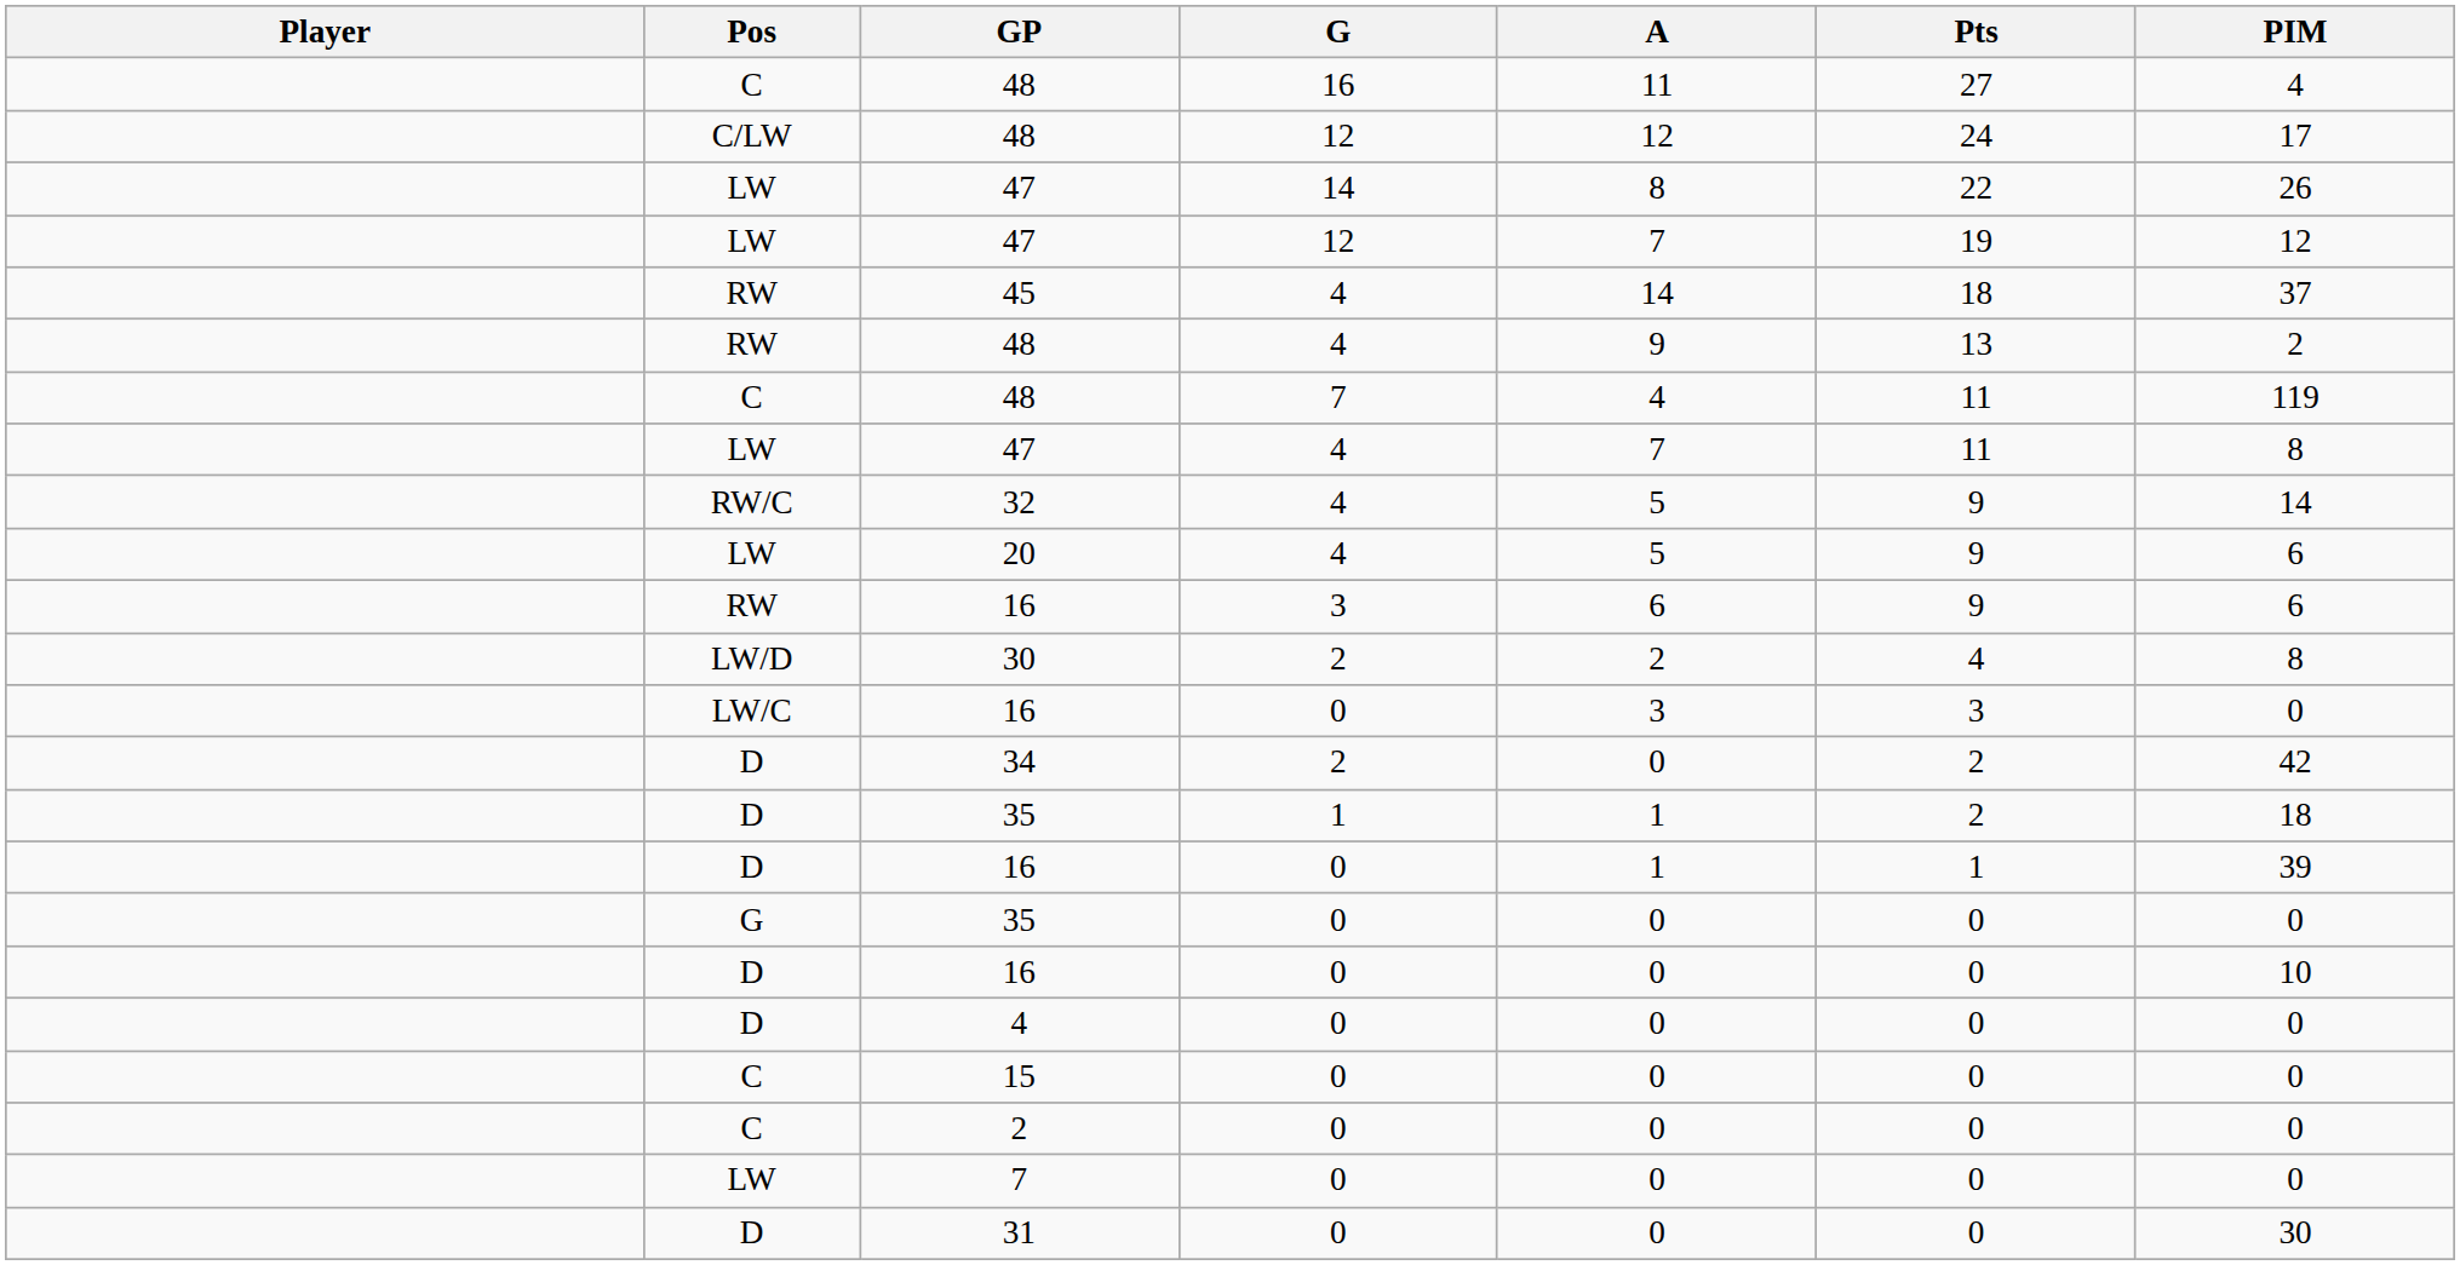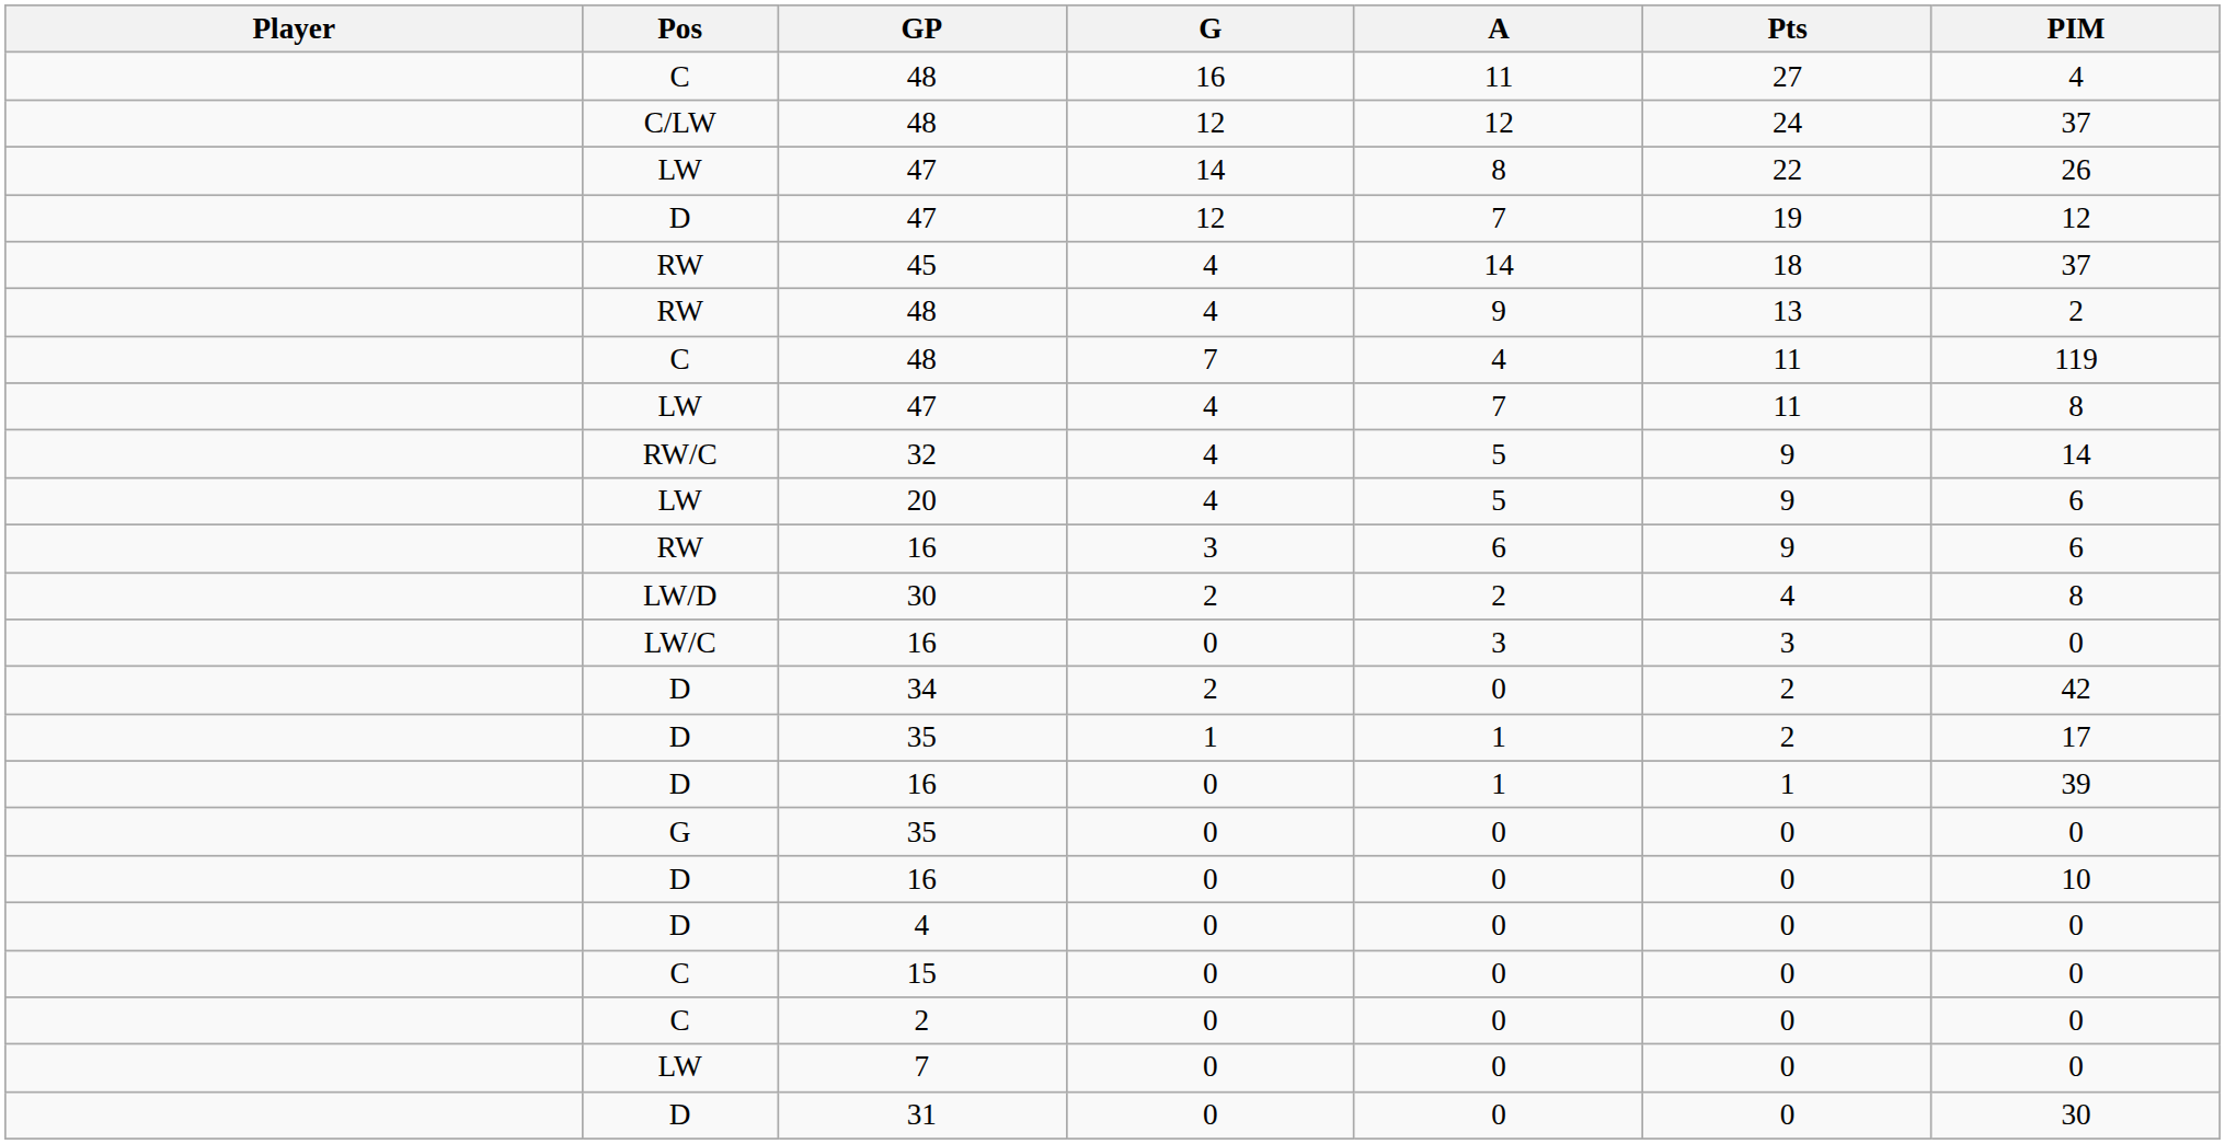48 / 12 | PIM: 17 -> 37
47 / 12 | Pos: LW -> D
35 / 1 | PIM: 18 -> 17
